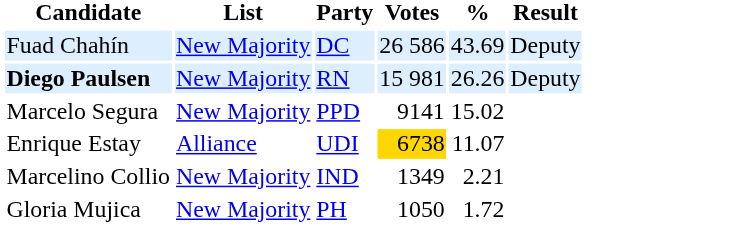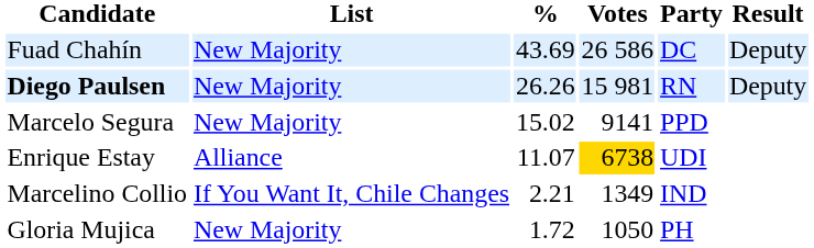columns swapped: Party <-> %
Marcelino Collio | List: New Majority -> If You Want It, Chile Changes
